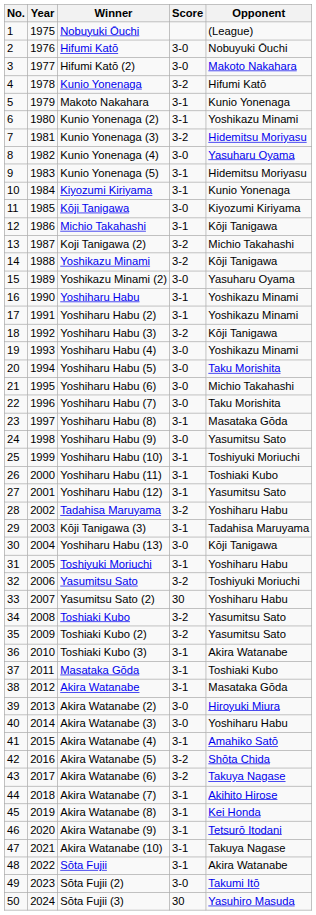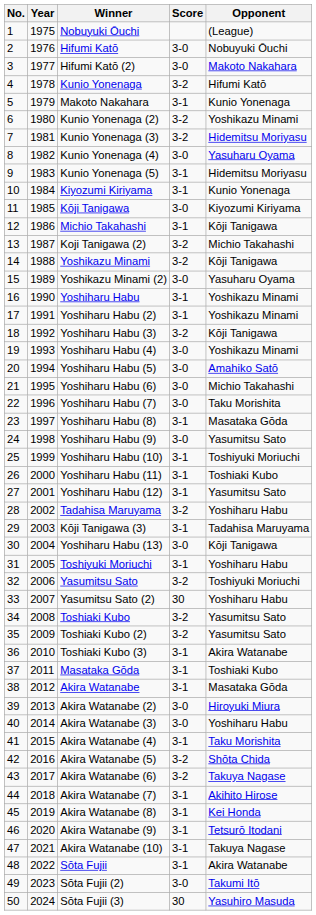Kunio Yonenaga (2) | Score: 3-1 -> 3-2
Yoshiharu Habu (5) | Opponent: Taku Morishita -> Amahiko Satō
Akira Watanabe (4) | Opponent: Amahiko Satō -> Taku Morishita
